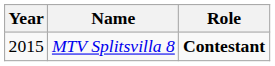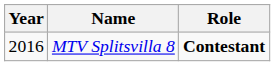MTV Splitsvilla 8 | Year: 2015 -> 2016
